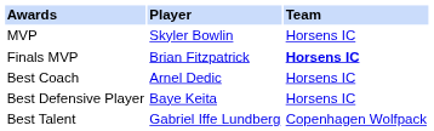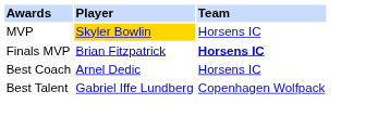MVP | Player: no background -> gold background
- row: Best Defensive Player | Baye Keita | Horsens IC
